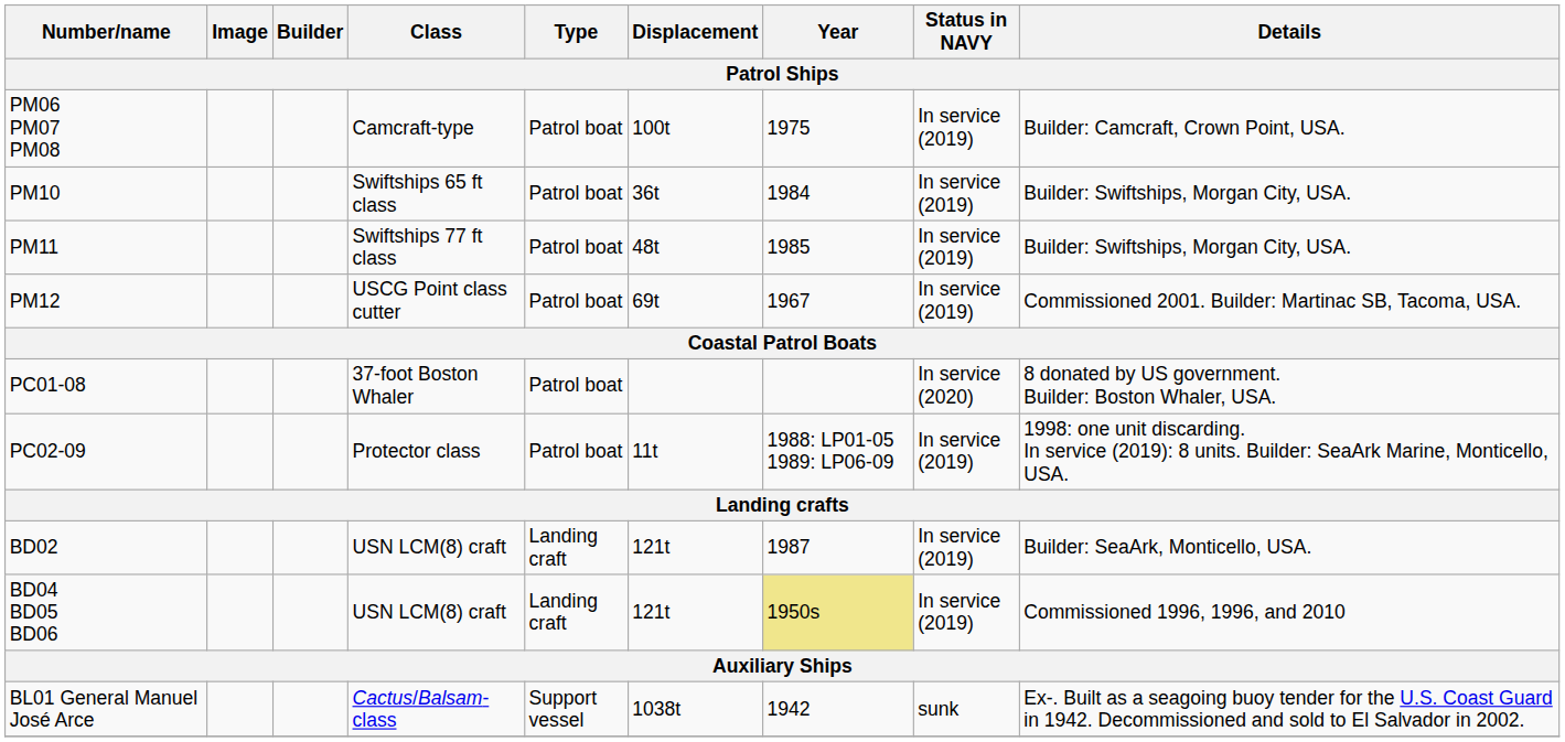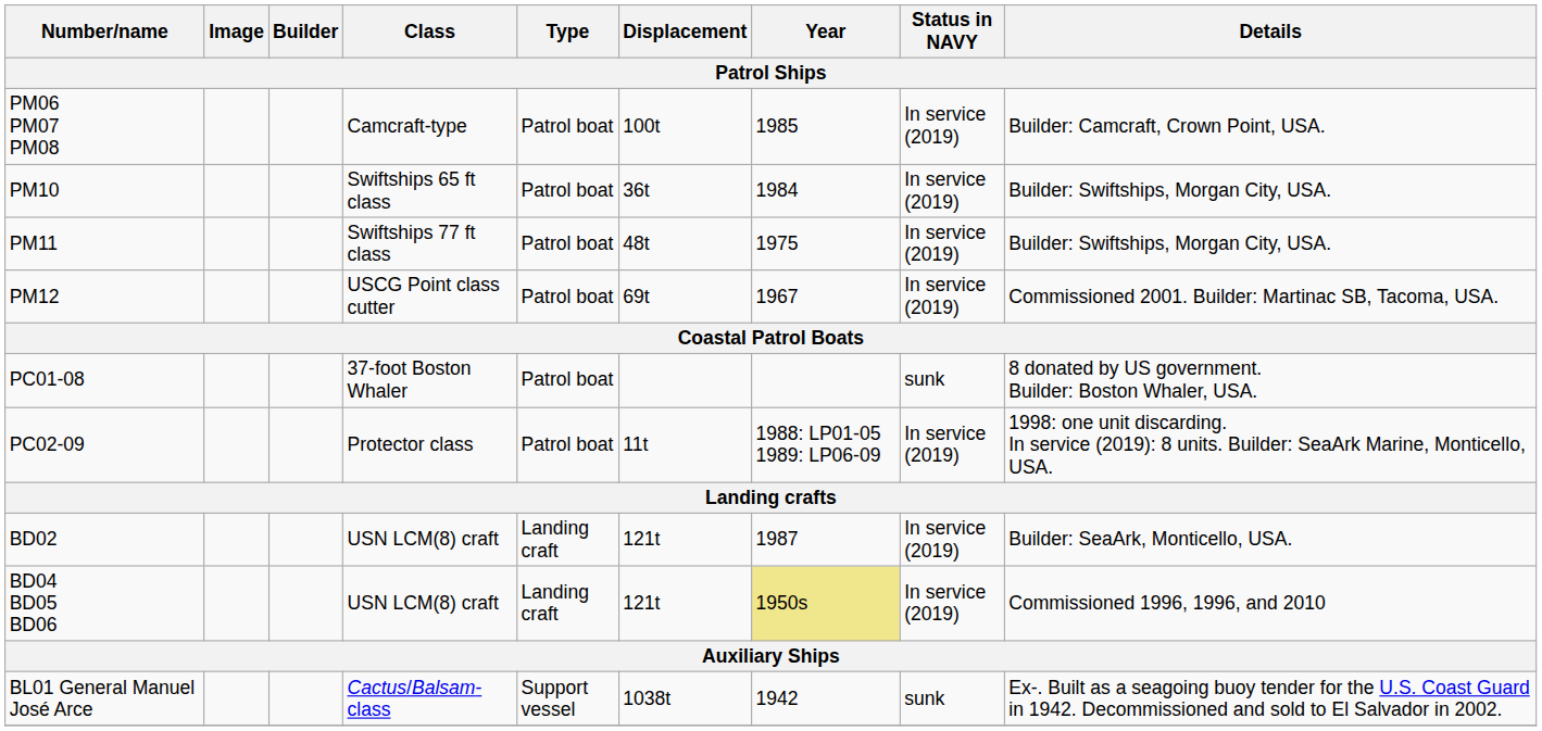PM06 PM07 PM08 | Year: 1975 -> 1985
PM11 | Year: 1985 -> 1975
PC01-08 | Status in NAVY: In service (2020) -> sunk
